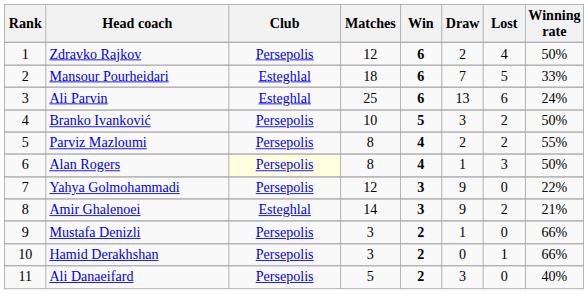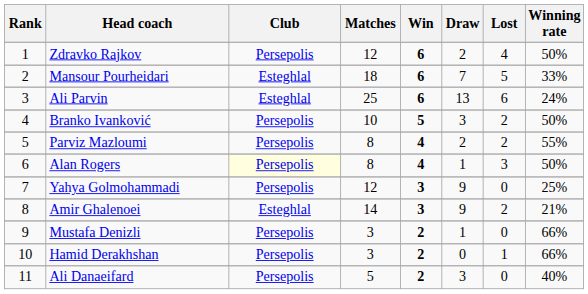Yahya Golmohammadi | Winning rate: 22% -> 25%
